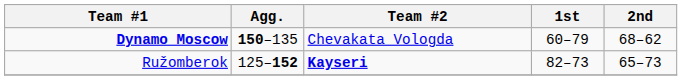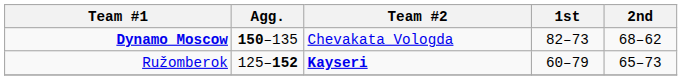Dynamo Moscow | 1st: 60–79 -> 82–73
Ružomberok | 1st: 82–73 -> 60–79
